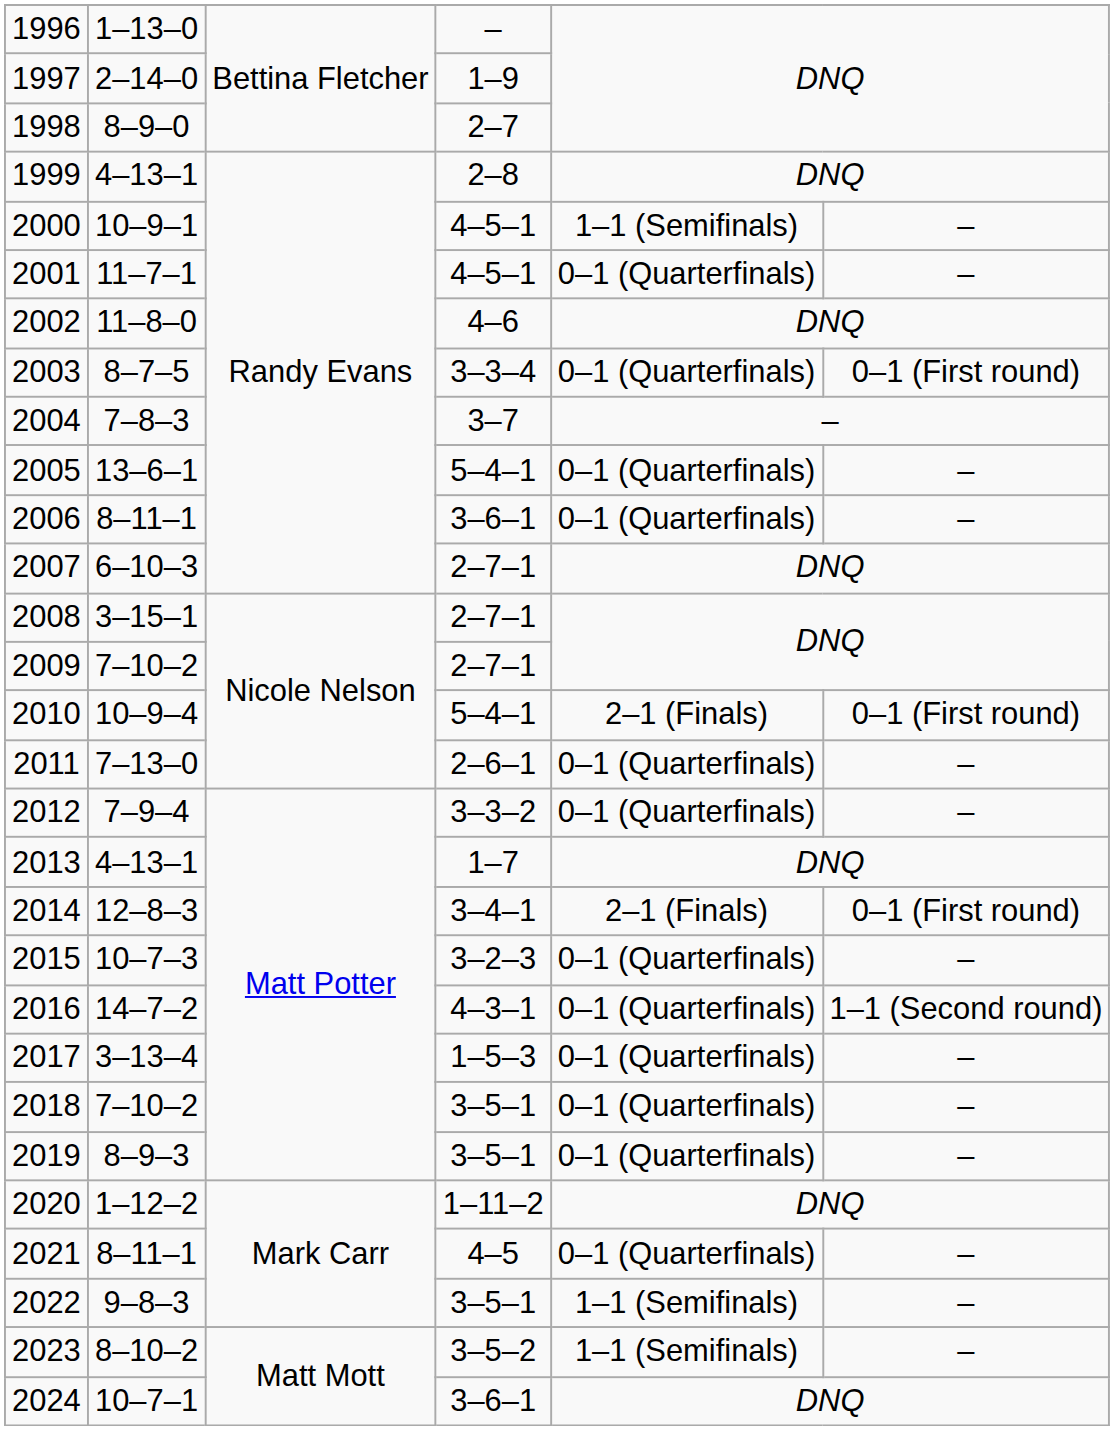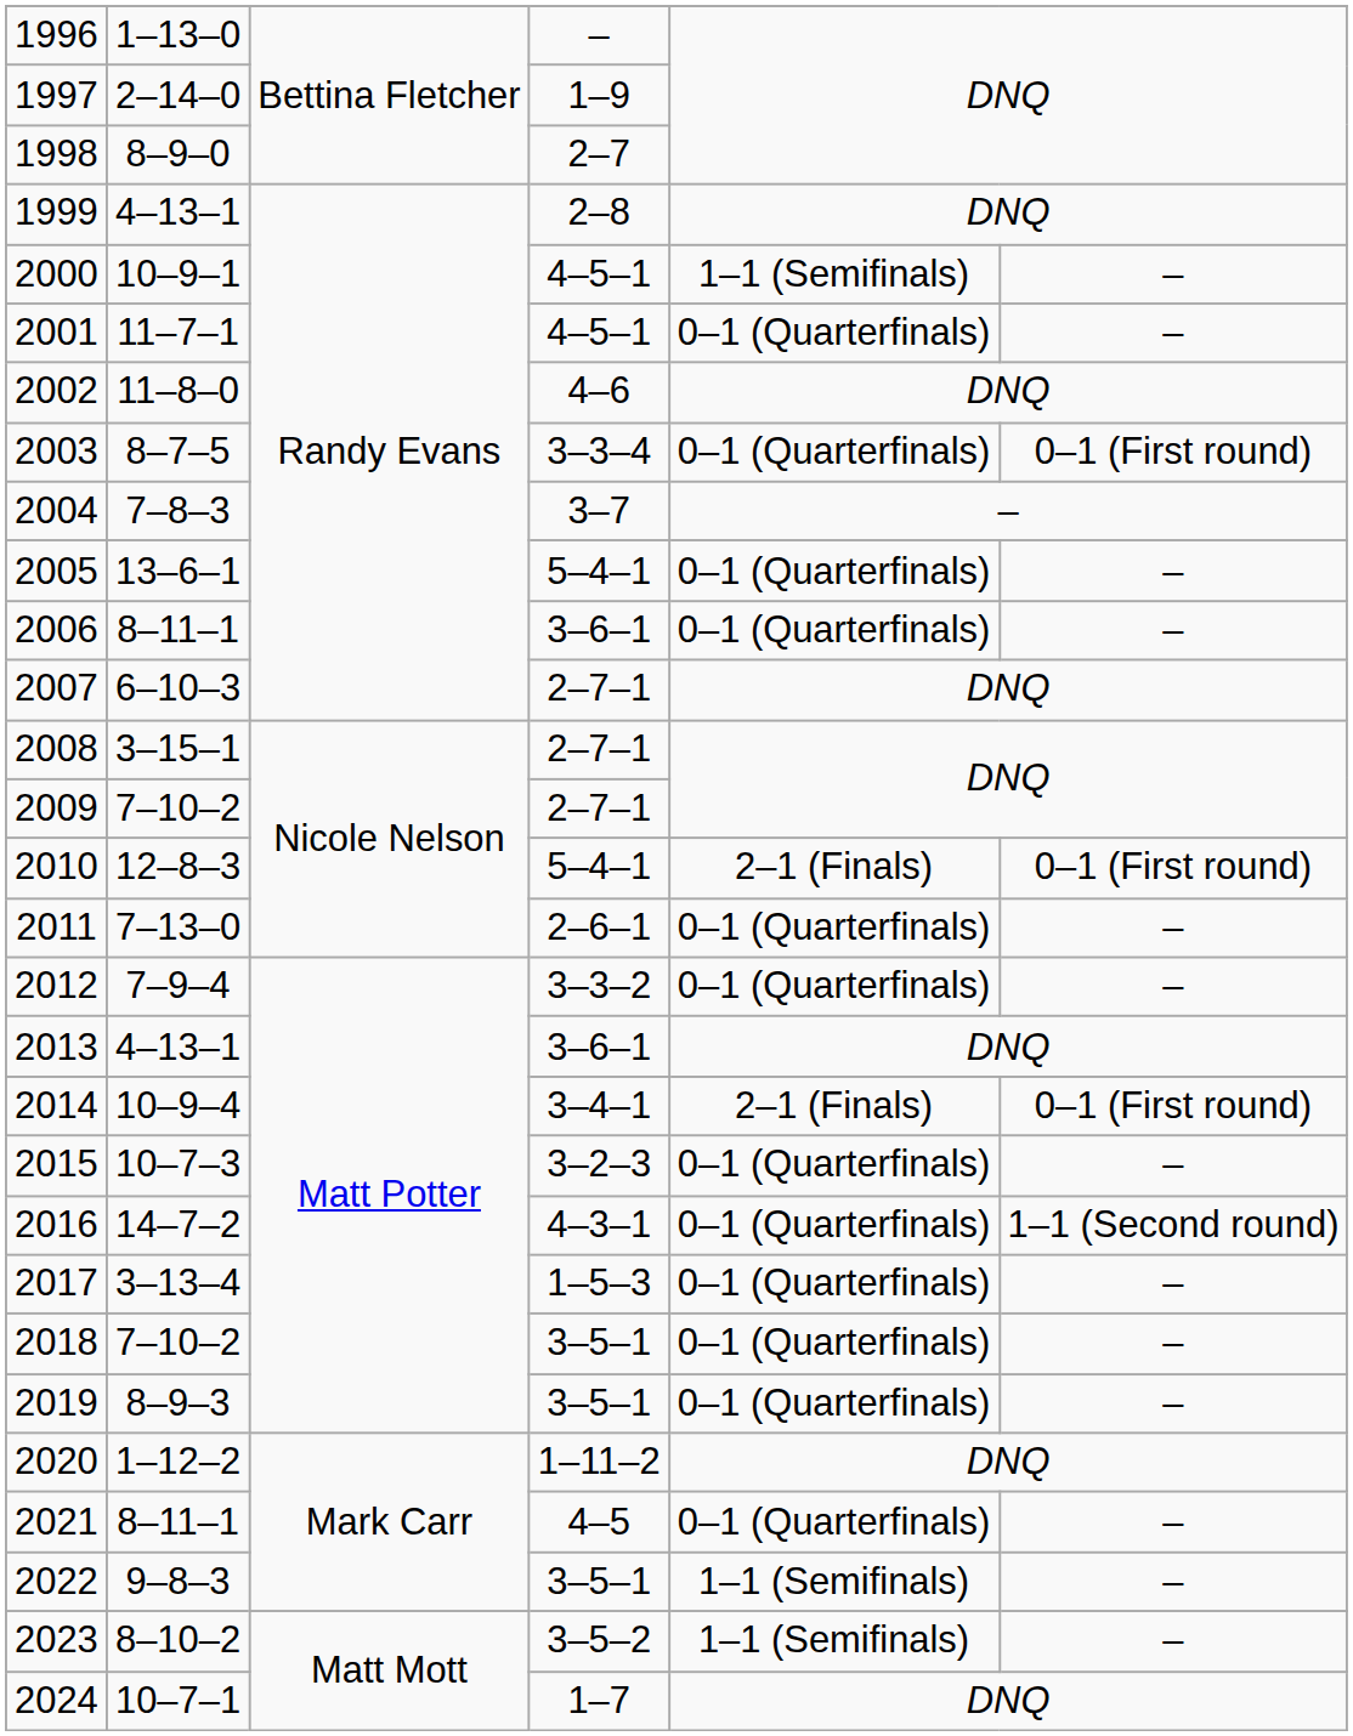2010 | column 2: 10–9–4 -> 12–8–3
2013 | column 4: 1–7 -> 3–6–1
2014 | column 2: 12–8–3 -> 10–9–4
2024 | column 4: 3–6–1 -> 1–7
